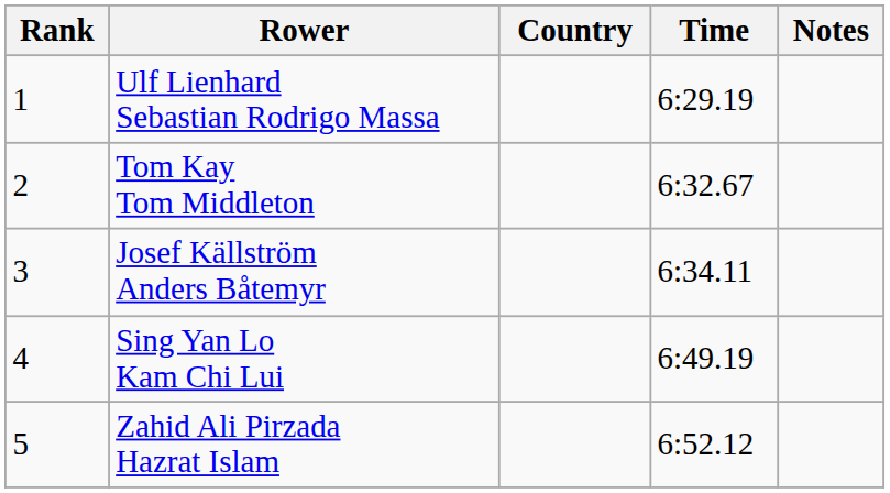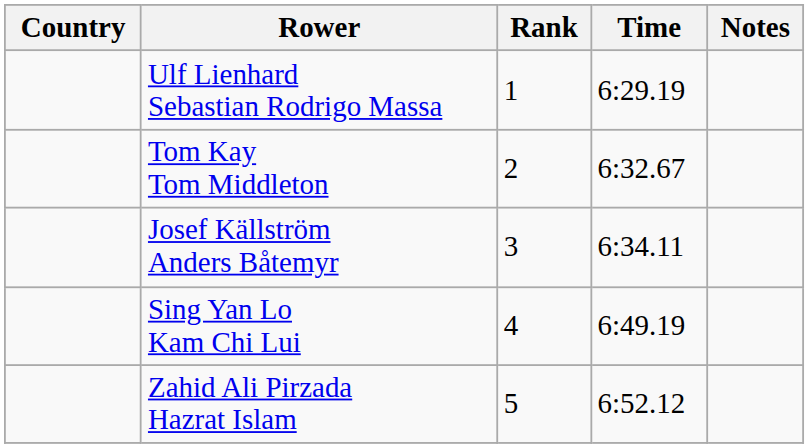columns swapped: Rank <-> Country
